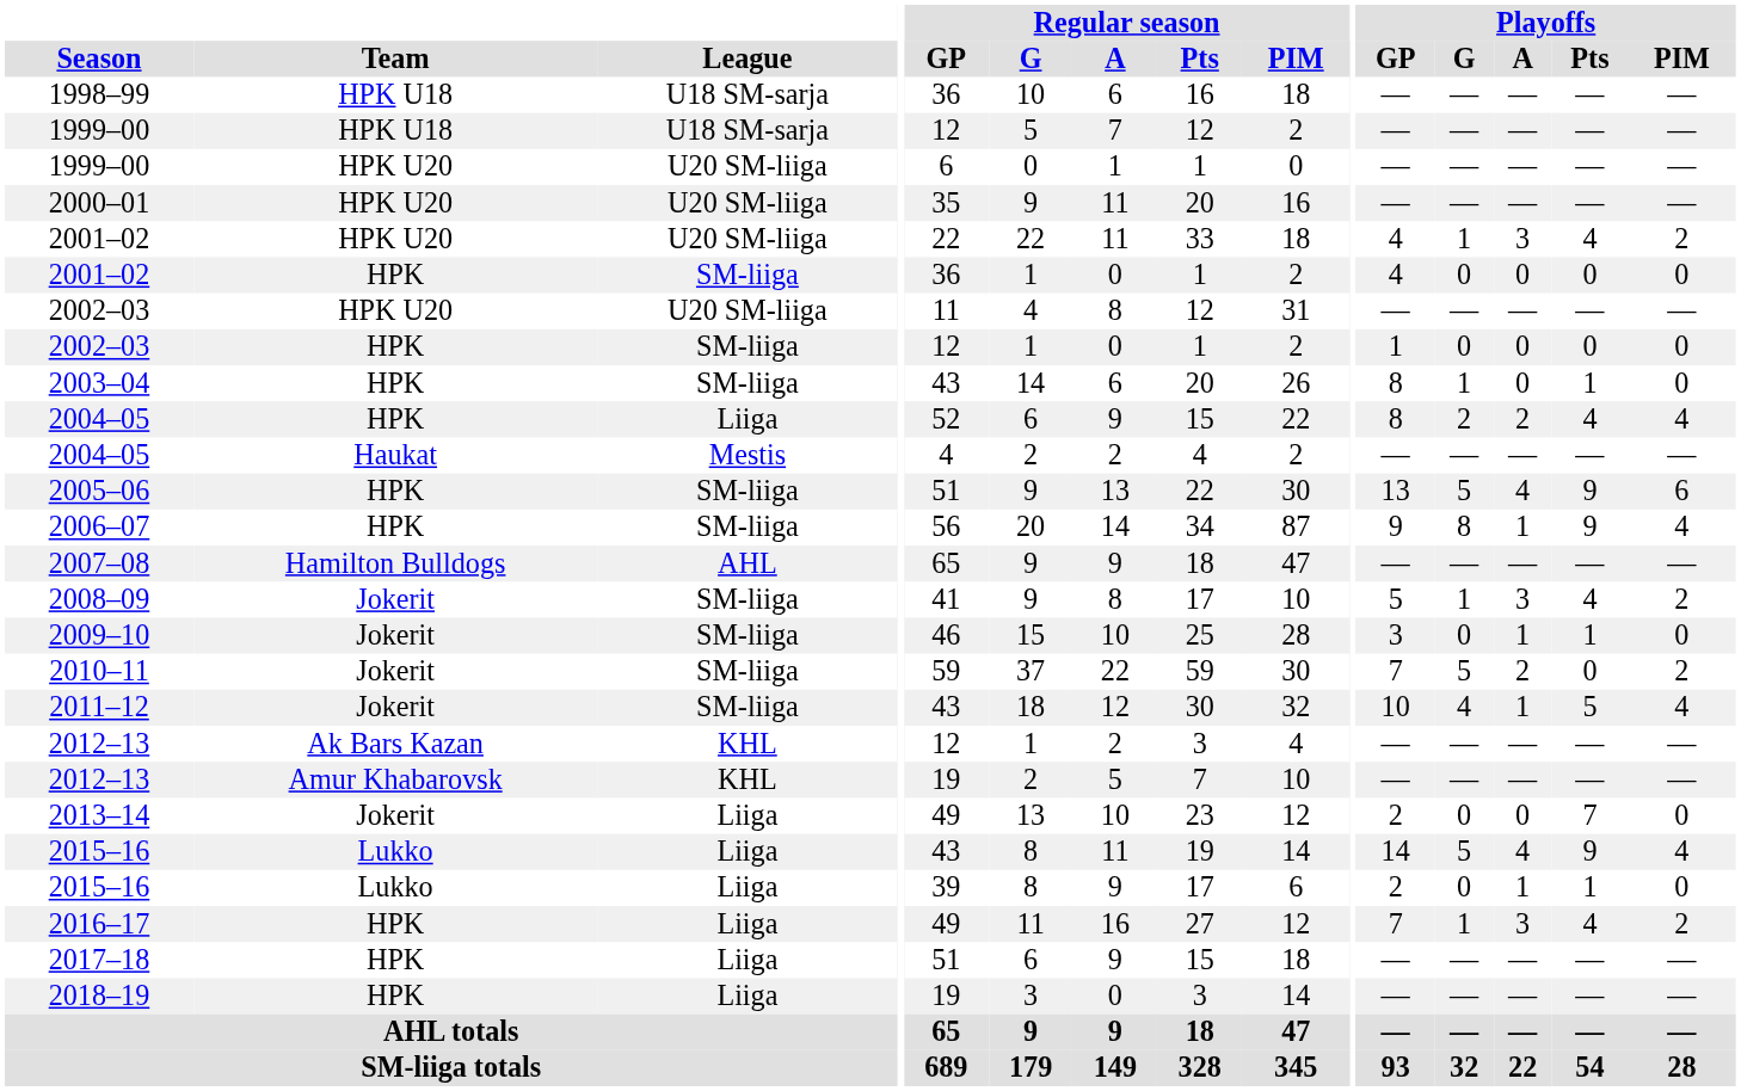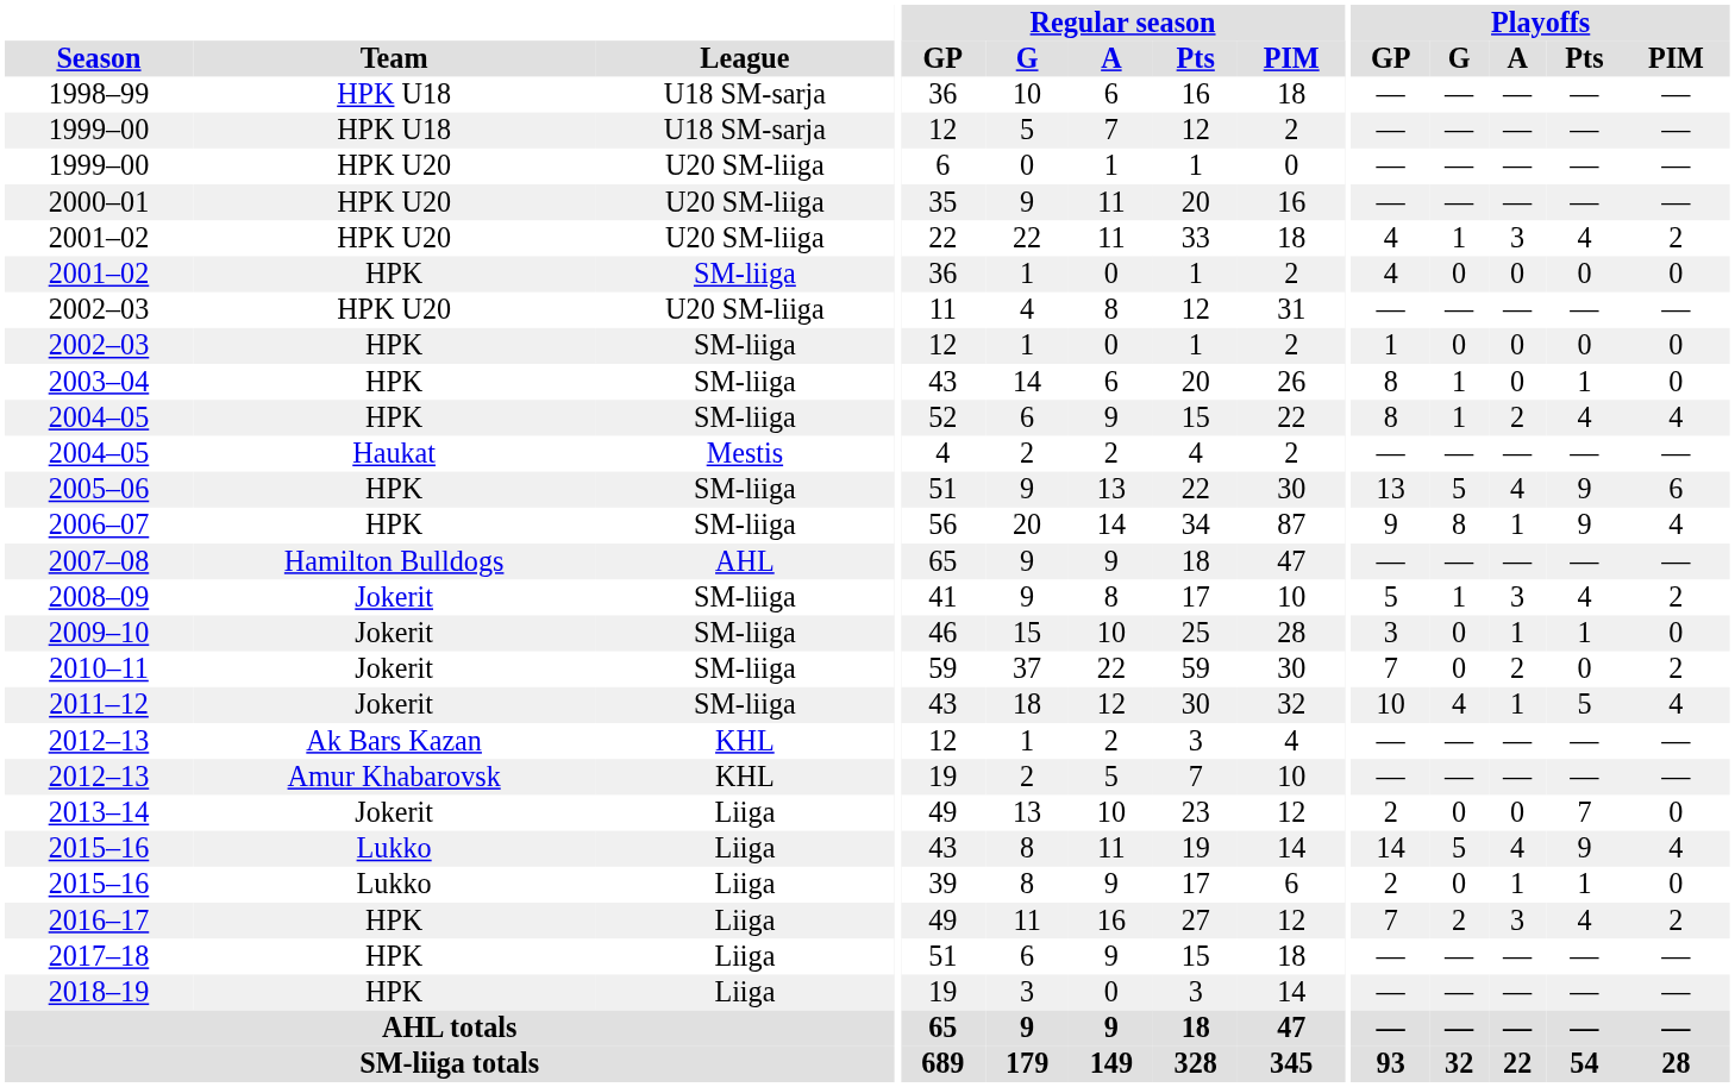2004–05 / HPK | League: Liiga -> SM-liiga
2004–05 / HPK | Playoffs / G: 2 -> 1
2010–11 | Playoffs / G: 5 -> 0
2016–17 | Playoffs / G: 1 -> 2
